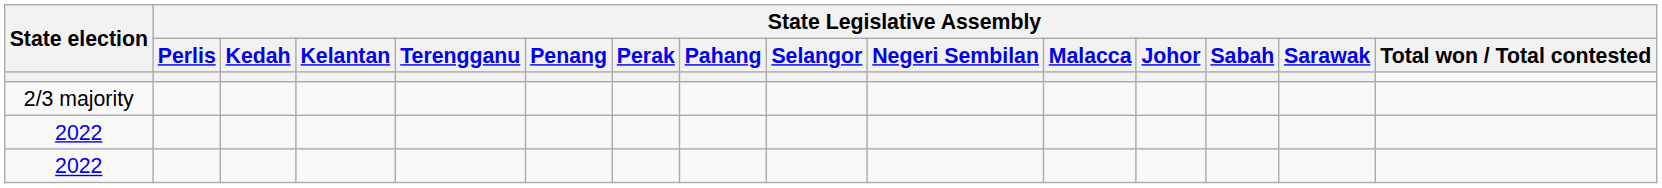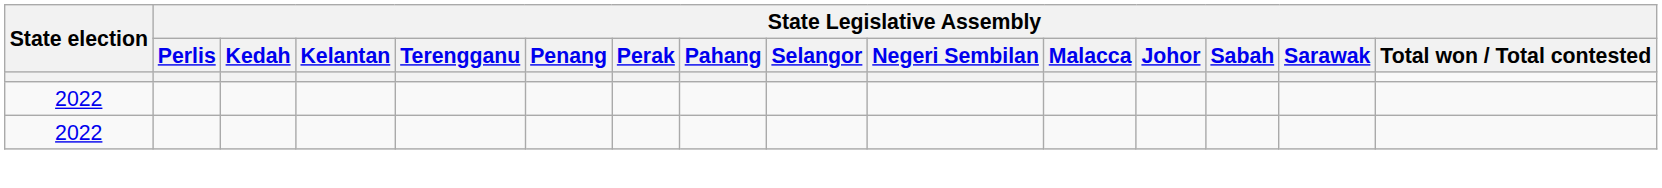- row: 2/3 majority
